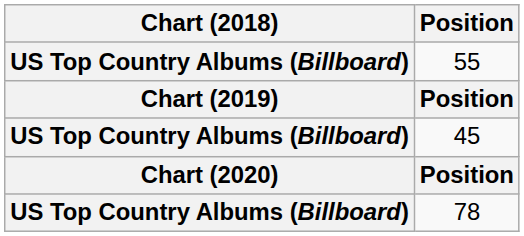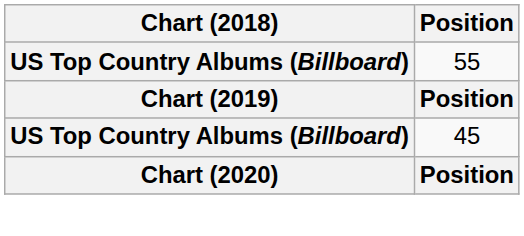- row: US Top Country Albums (Billboard) | 78
